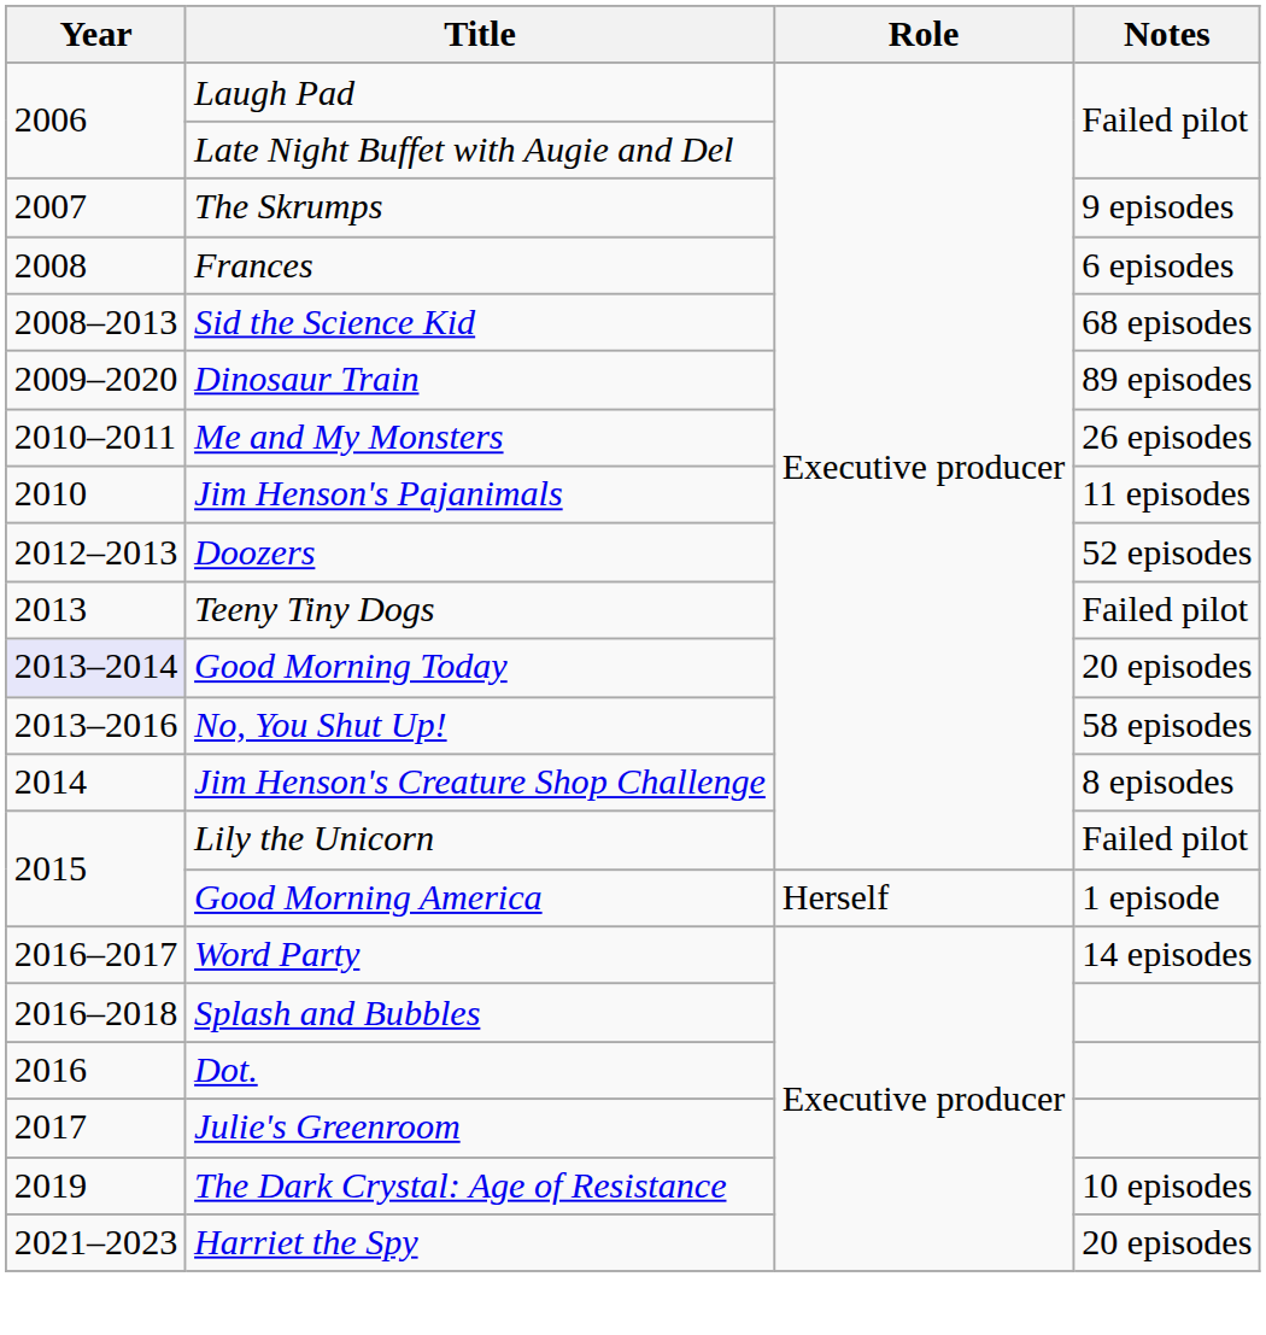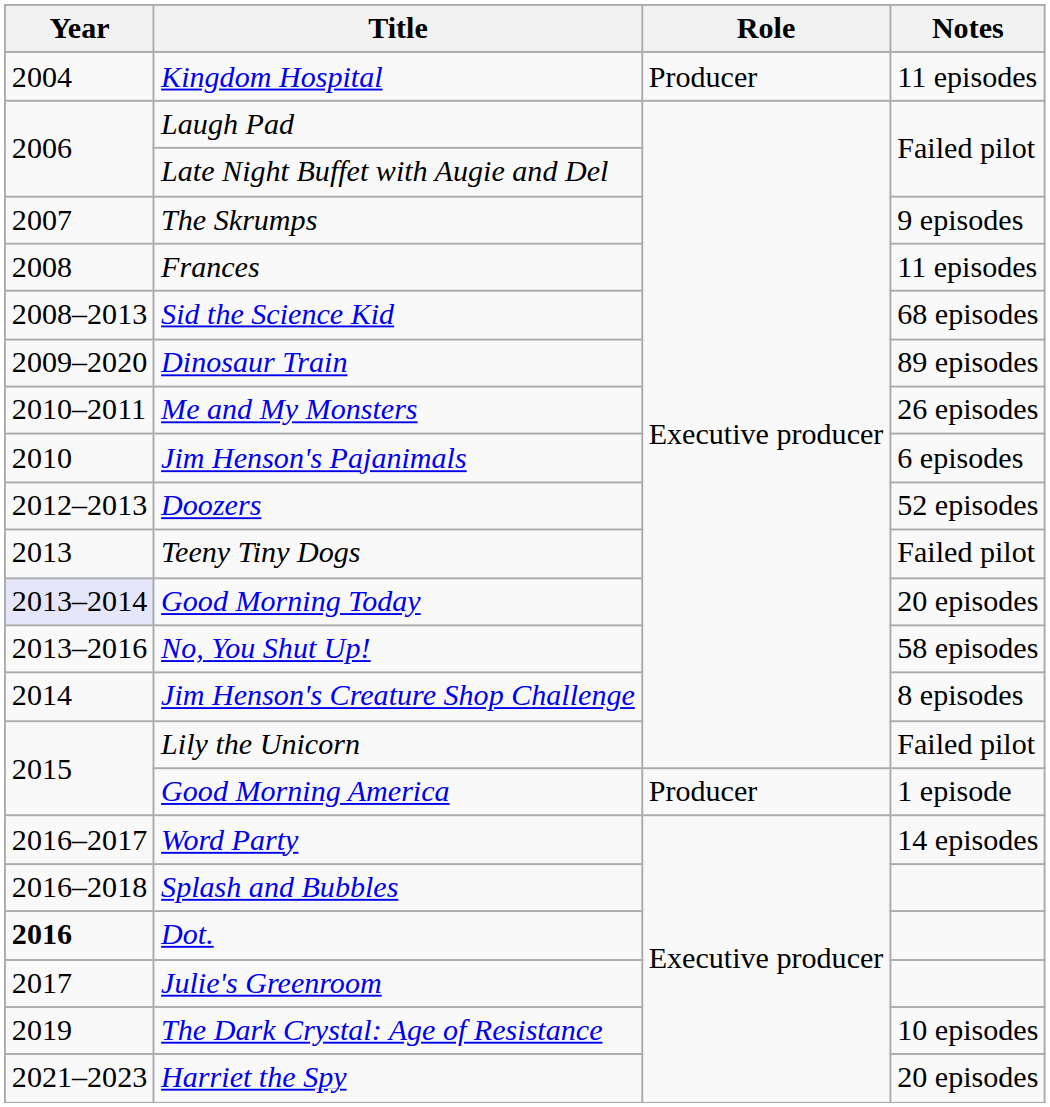+ row: 2004 | Kingdom Hospital | Producer | 11 episodes
Frances | Notes: 6 episodes -> 11 episodes
Jim Henson's Pajanimals | Notes: 11 episodes -> 6 episodes
Good Morning America | Role: Herself -> Producer
Dot. | Year: normal -> bold
